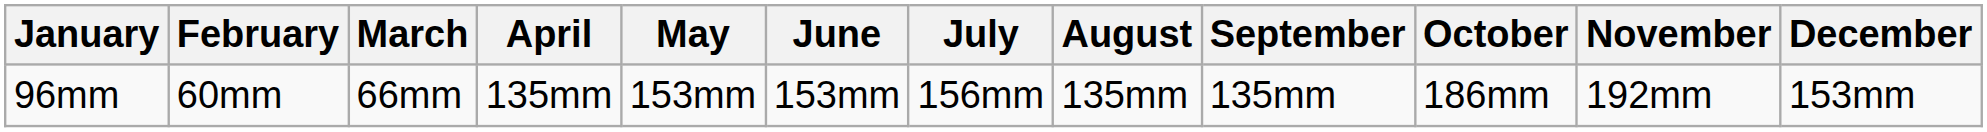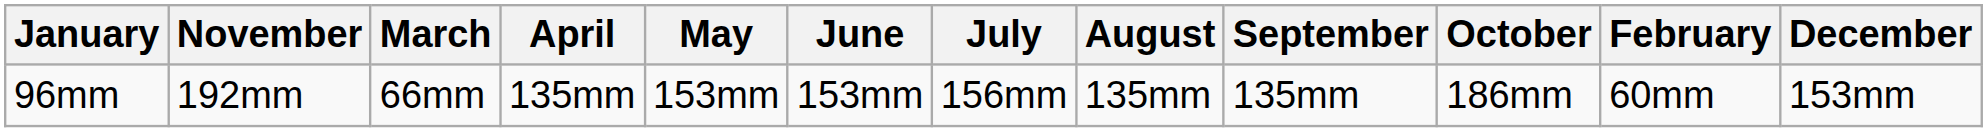columns swapped: February <-> November
